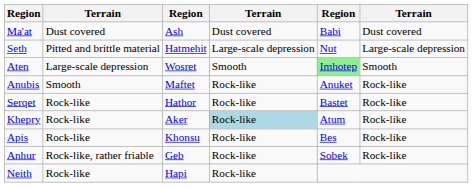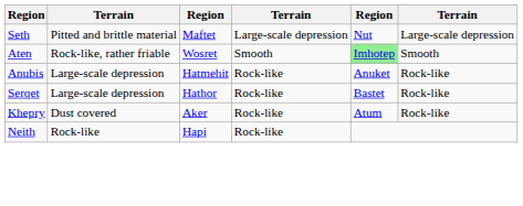- row: Ma'at | Dust covered | Ash | Dust covered | Babi | Dust covered
Seth | column 3: Hatmehit -> Maftet
Aten | column 2: Large-scale depression -> Rock-like, rather friable
Anubis | column 2: Smooth -> Large-scale depression
Anubis | column 3: Maftet -> Hatmehit
Serqet | column 2: Rock-like -> Large-scale depression
Khepry | column 2: Rock-like -> Dust covered
Khepry | column 4: lightblue background -> no background
- row: Apis | Rock-like | Khonsu | Rock-like | Bes | Rock-like
- row: Anhur | Rock-like, rather friable | Geb | Rock-like | Sobek | Rock-like
